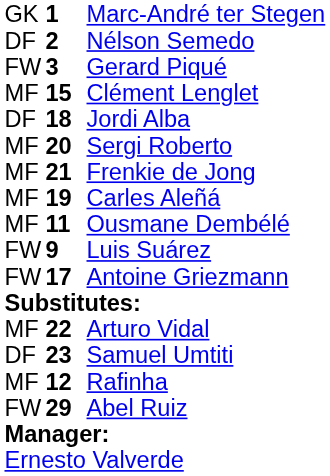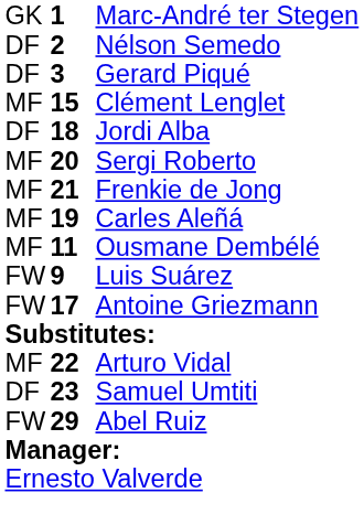Gerard Piqué | column 1: FW -> DF
- row: MF | 12 | Rafinha
